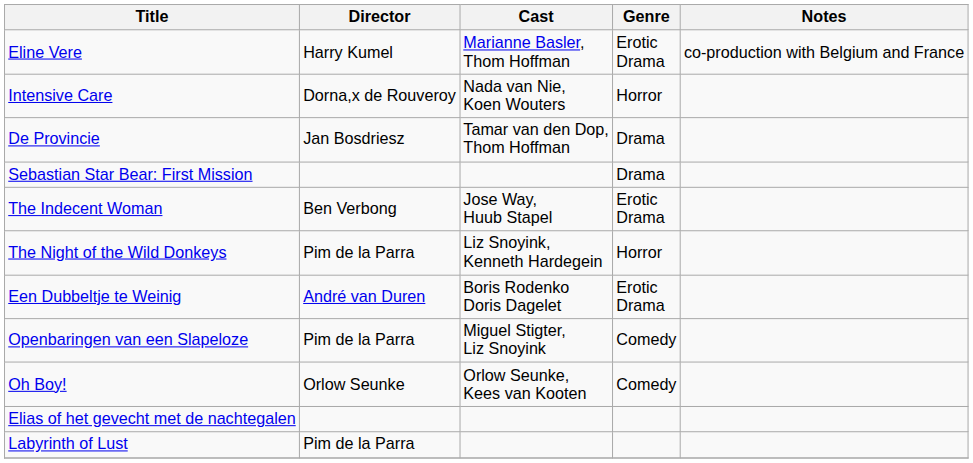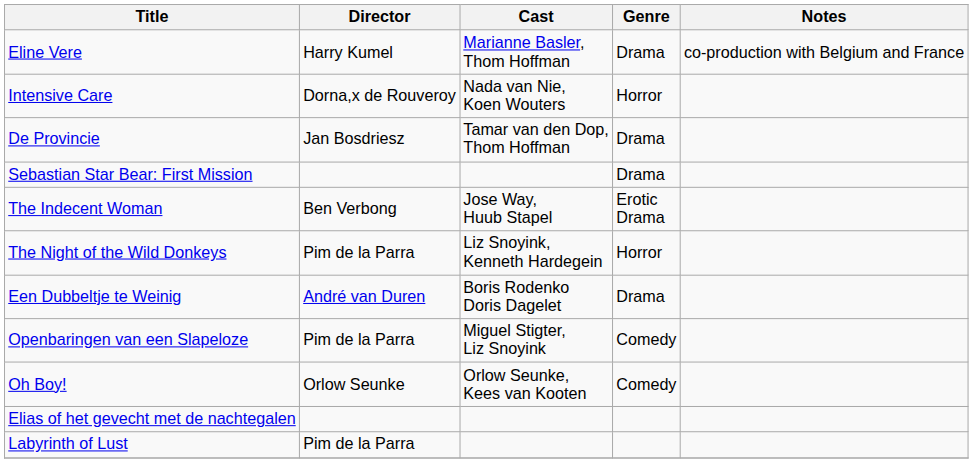Eline Vere | Genre: Erotic Drama -> Drama
Een Dubbeltje te Weinig | Genre: Erotic Drama -> Drama
